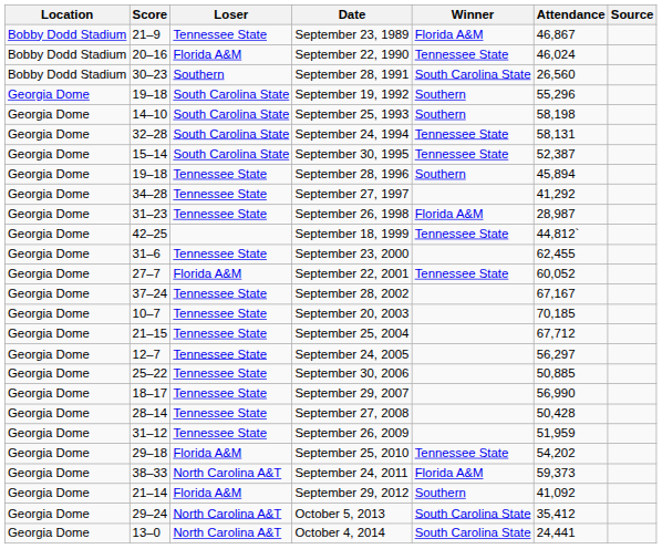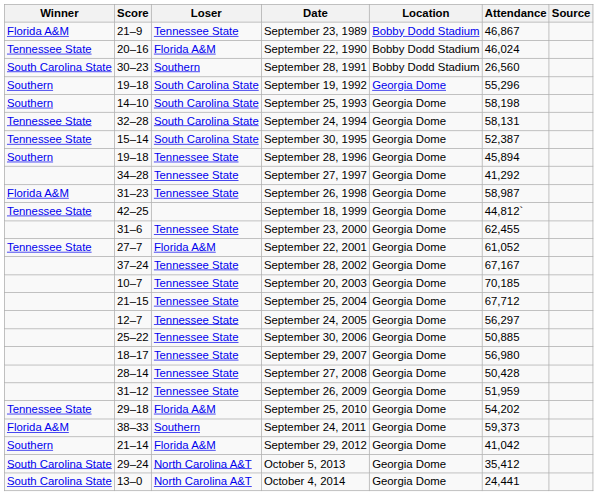columns swapped: Winner <-> Location
September 26, 1998 | Attendance: 28,987 -> 58,987
September 22, 2001 | Attendance: 60,052 -> 61,052
September 29, 2007 | Attendance: 56,990 -> 56,980
September 24, 2011 | Loser: North Carolina A&T -> Southern
September 29, 2012 | Attendance: 41,092 -> 41,042
